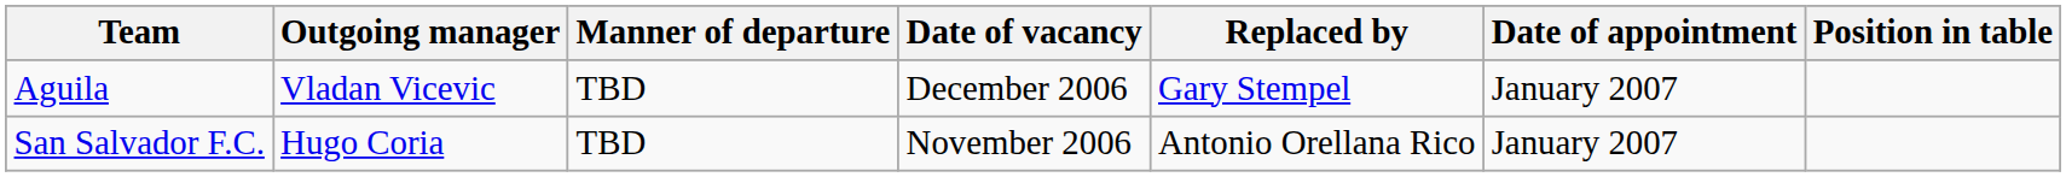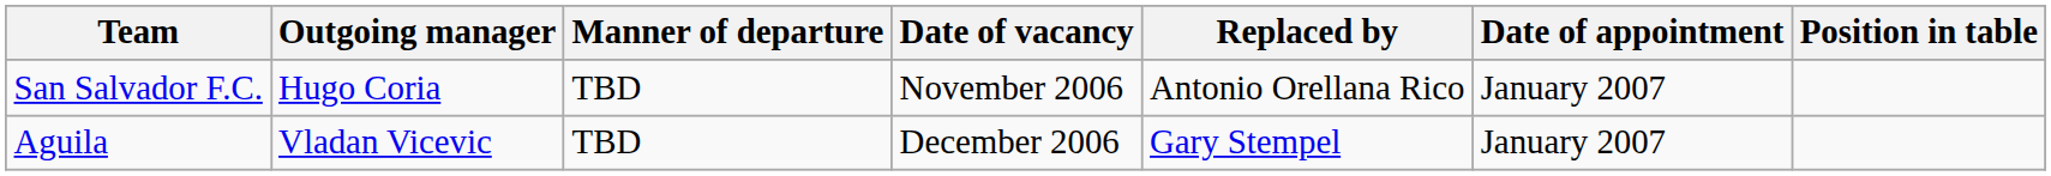rows swapped: San Salvador F.C. <-> Aguila
